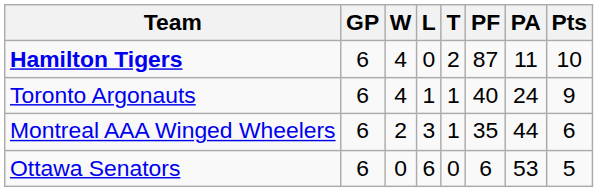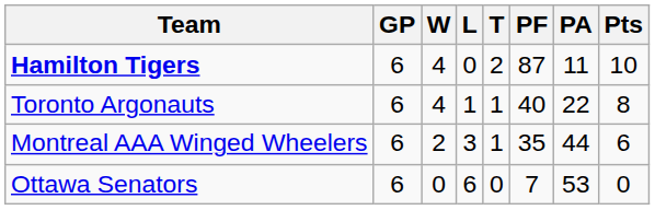Toronto Argonauts | PA: 24 -> 22
Toronto Argonauts | Pts: 9 -> 8
Ottawa Senators | PF: 6 -> 7
Ottawa Senators | Pts: 5 -> 0
